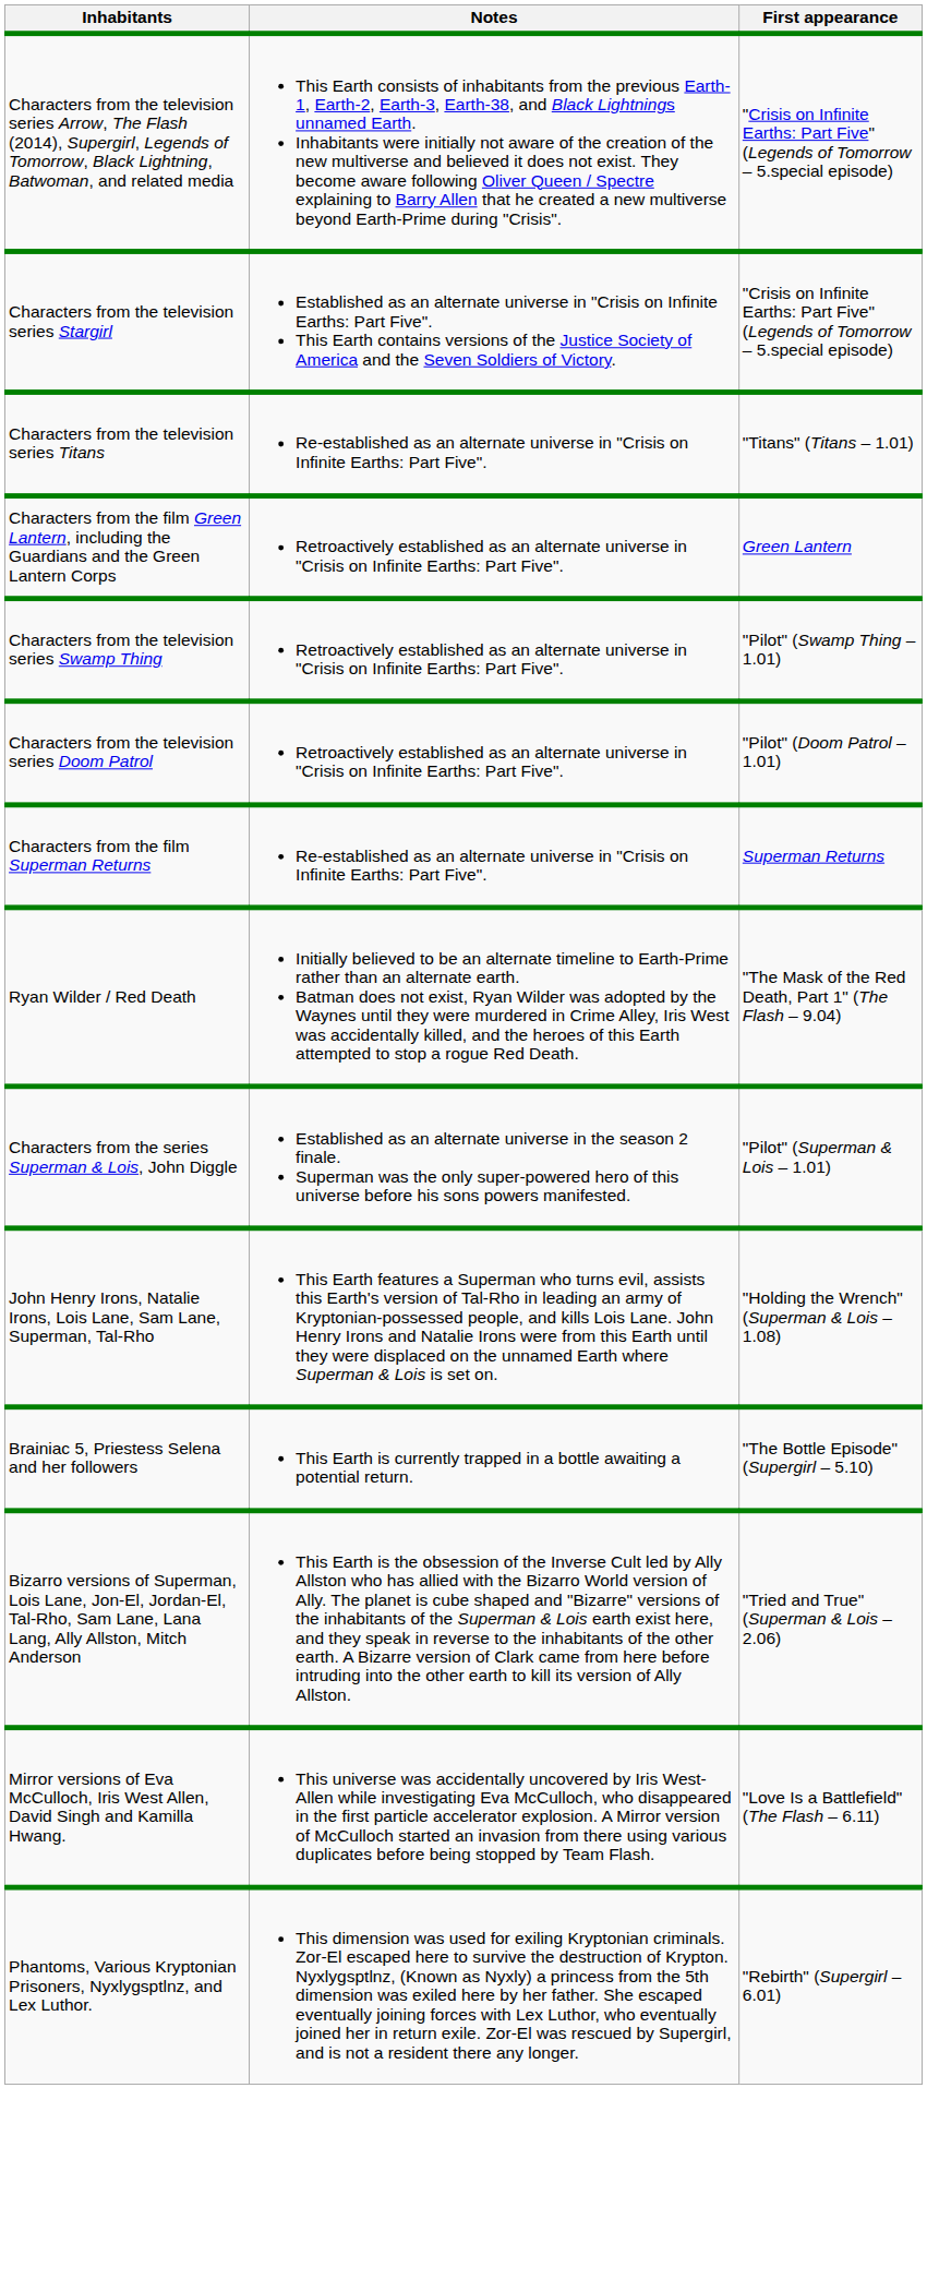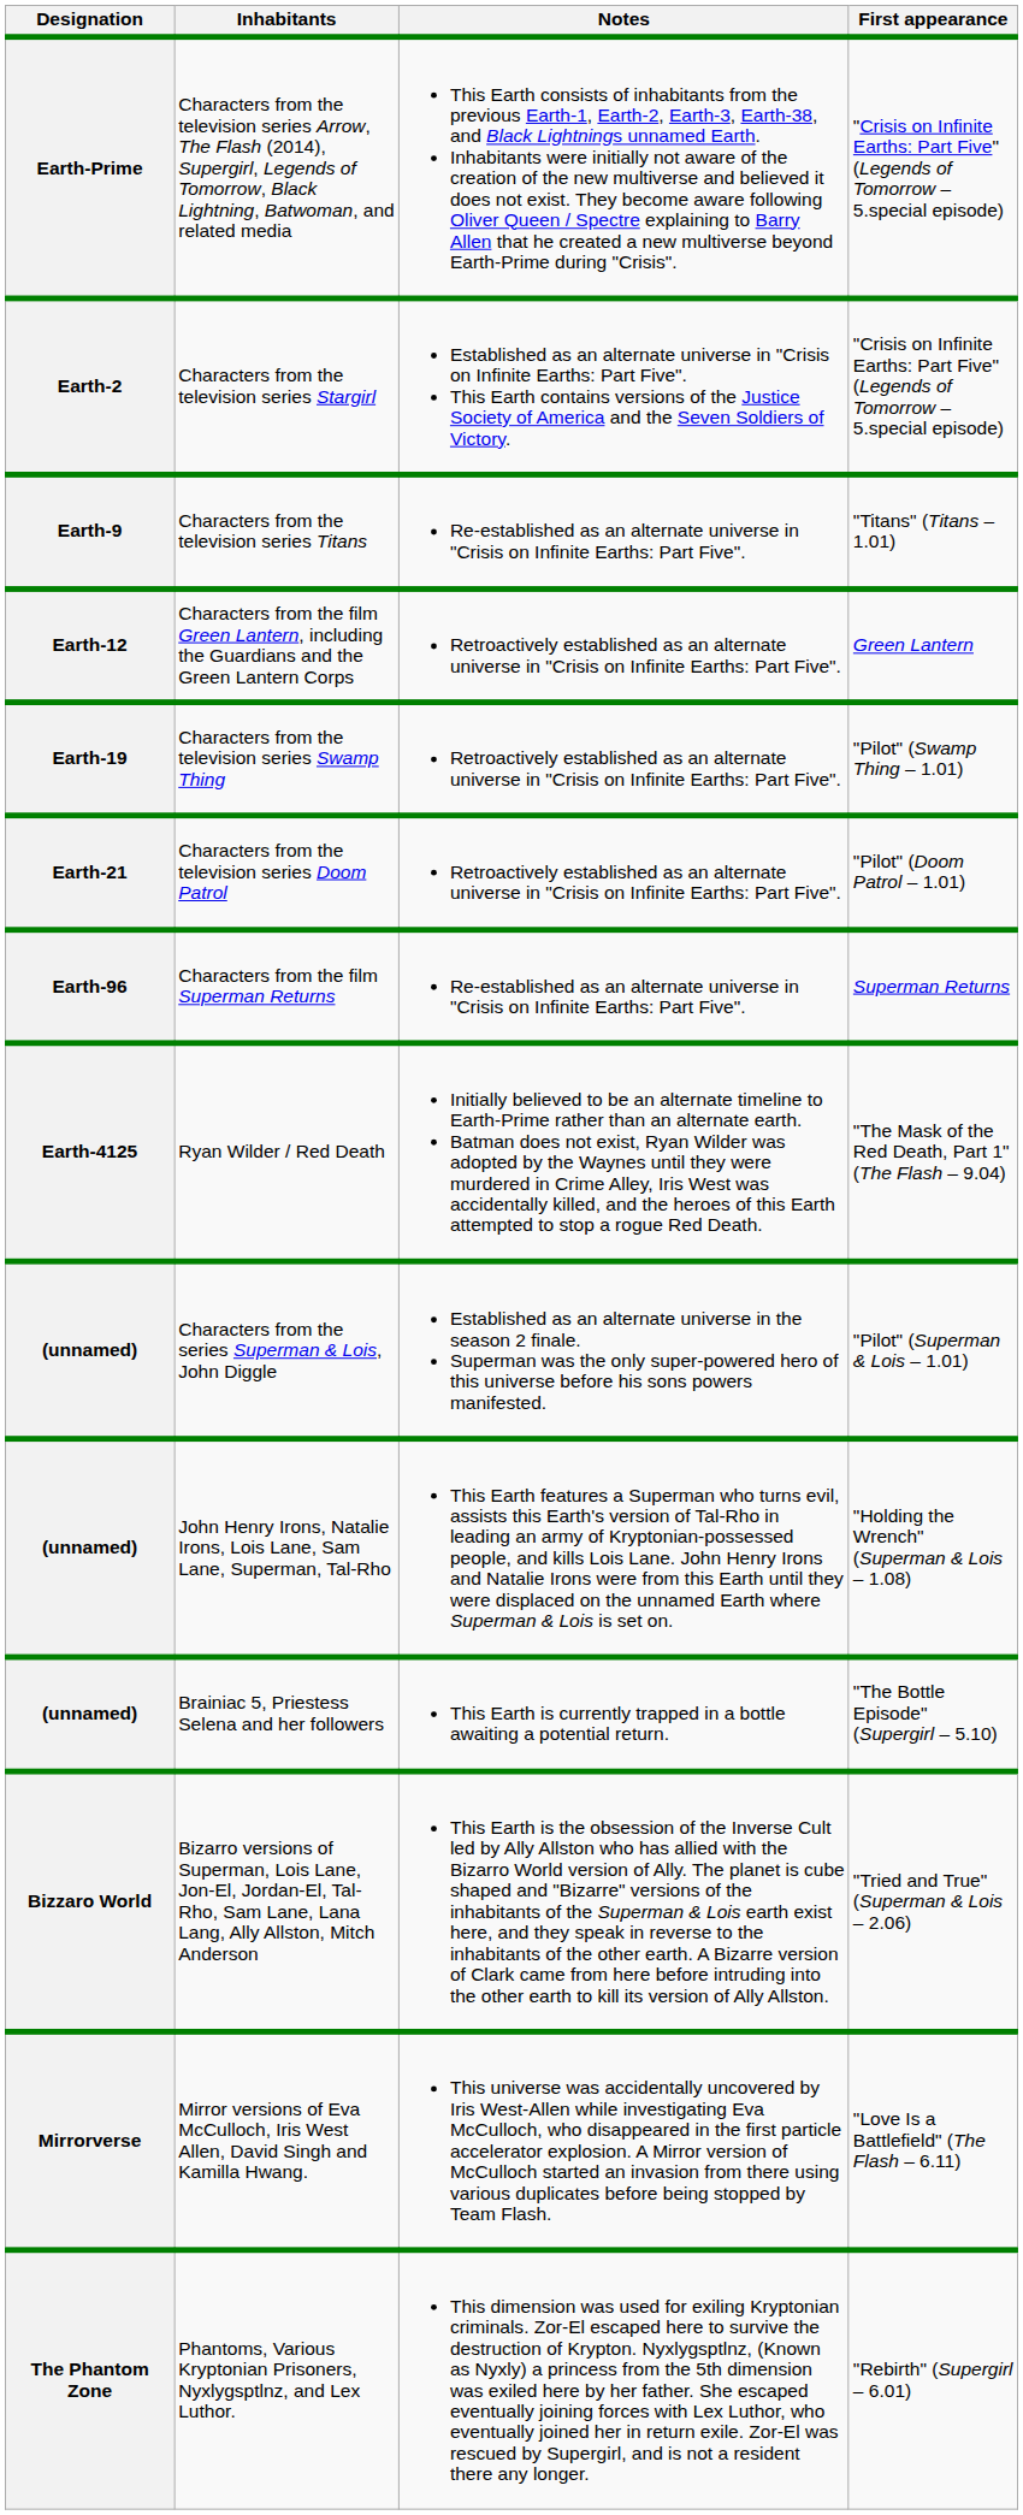+ column: Designation | Earth-Prime | Earth-2 | Earth-9 | Earth-12 | Earth-19 | Earth-21 | Earth-96 | Earth-4125 | (unnamed) | (unnamed) | (unnamed) | Bizzaro World | Mirrorverse | The Phantom Zone
